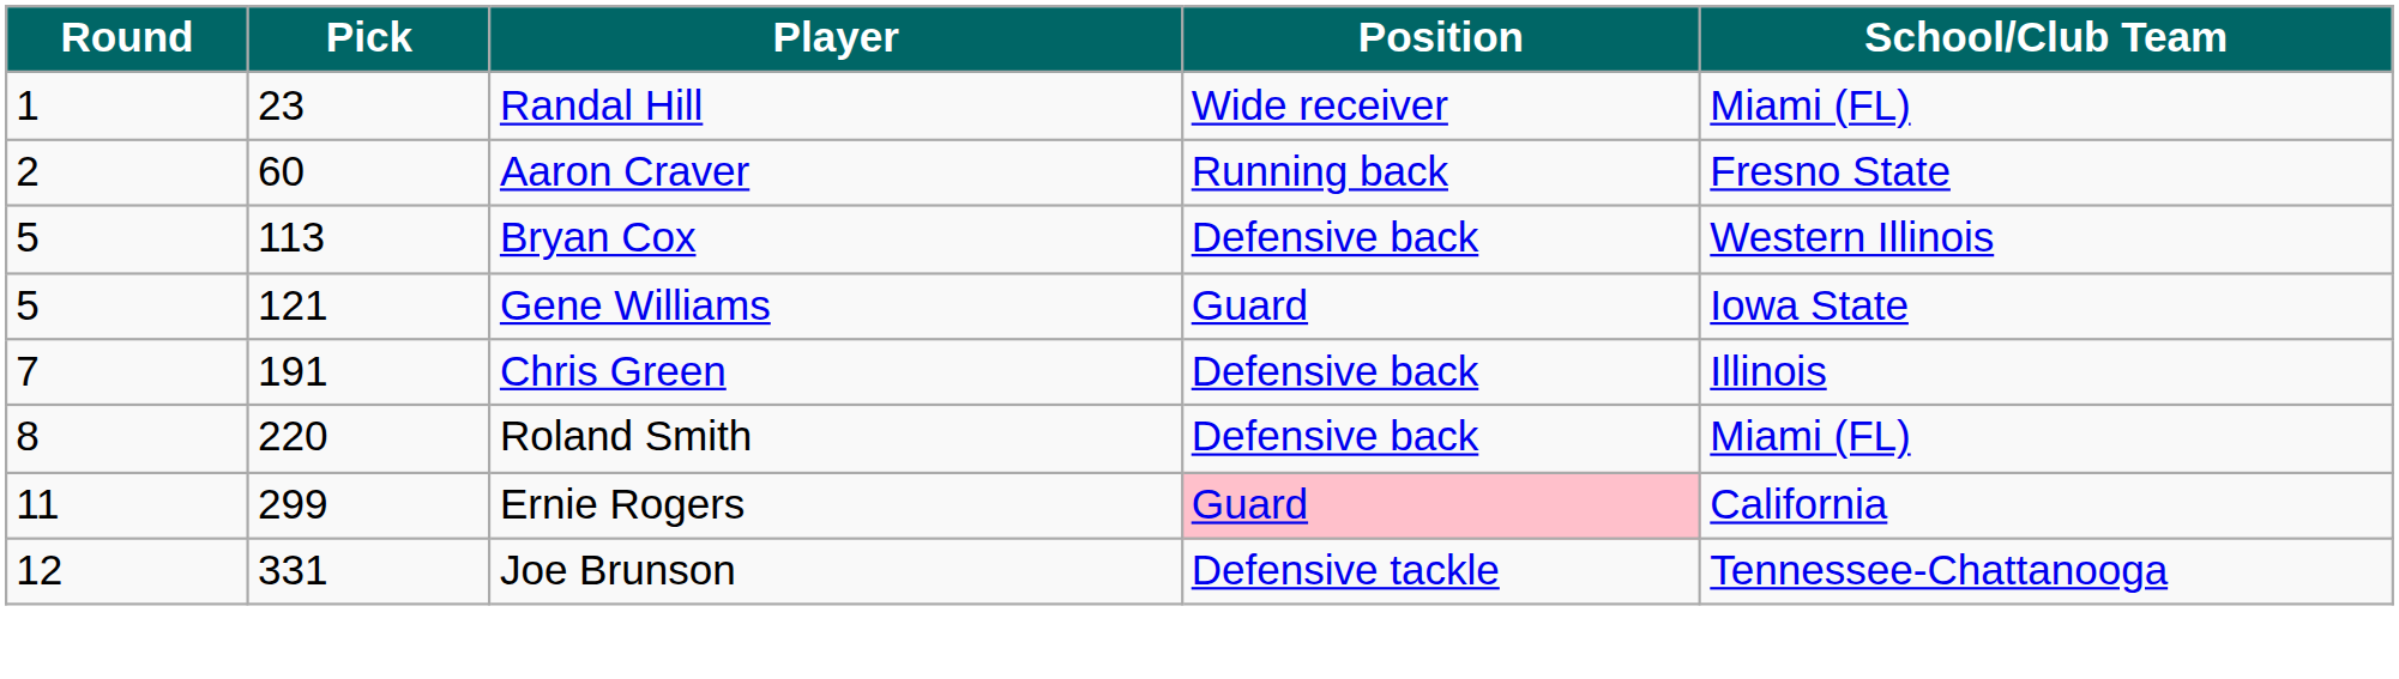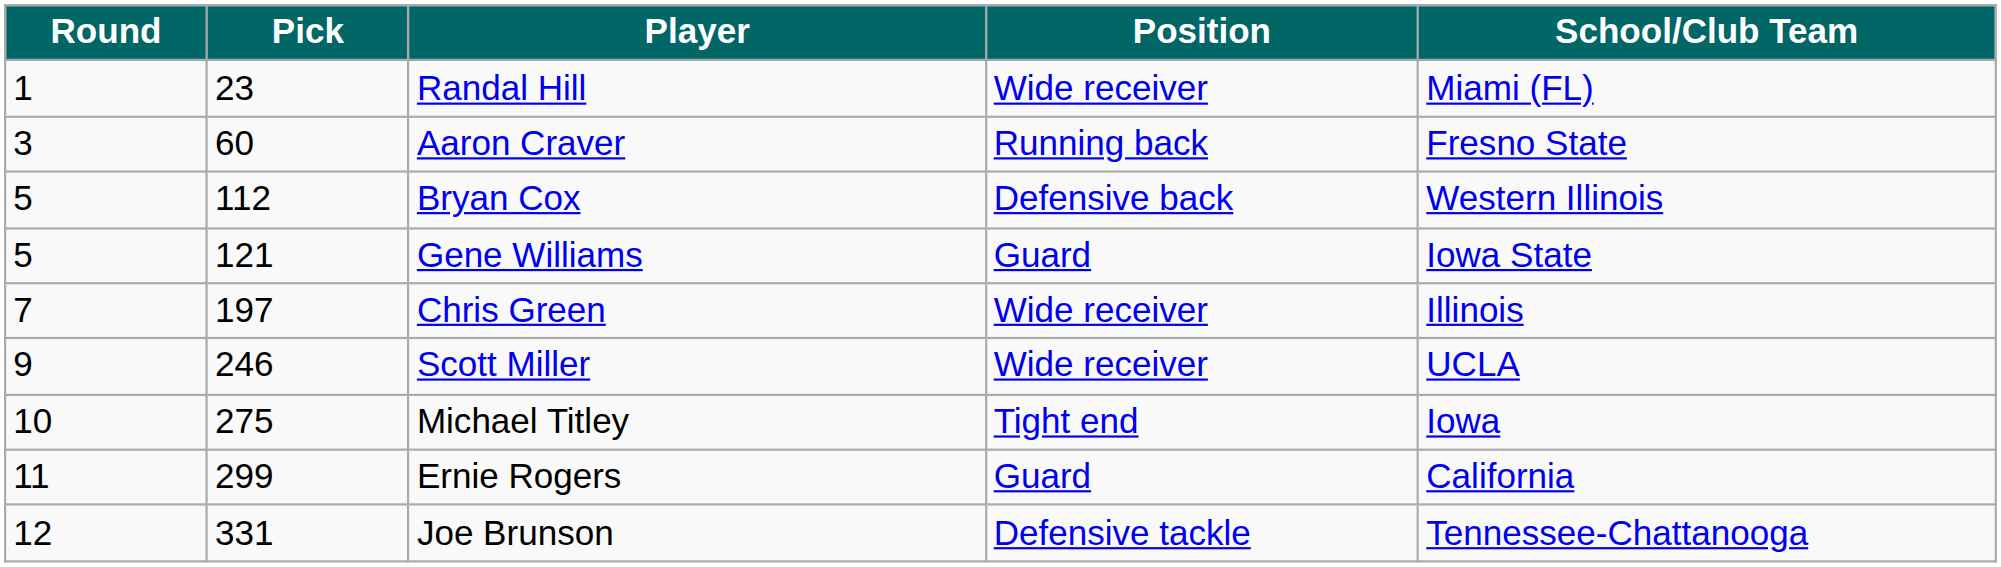Aaron Craver | Round: 2 -> 3
Bryan Cox | Pick: 113 -> 112
Chris Green | Pick: 191 -> 197
Chris Green | Position: Defensive back -> Wide receiver
- row: 8 | 220 | Roland Smith | Defensive back | Miami (FL)
+ row: 9 | 246 | Scott Miller | Wide receiver | UCLA
+ row: 10 | 275 | Michael Titley | Tight end | Iowa
Ernie Rogers | Position: pink background -> no background
